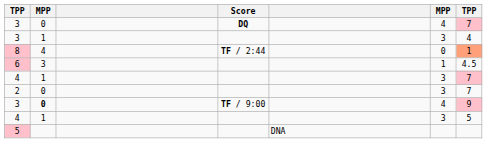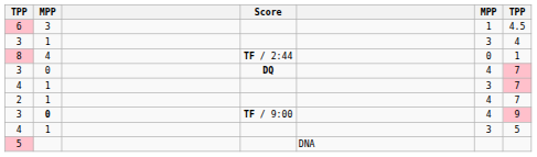rows swapped: 3 / DQ <-> 6
8 | column 7: lightsalmon background -> no background
2 | column 2: 0 -> 1
2 | column 6: 3 -> 4
